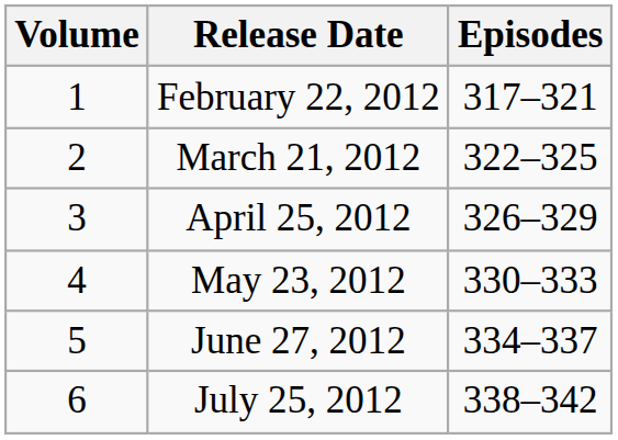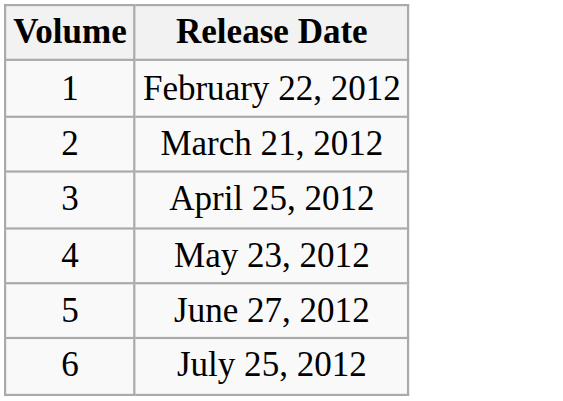- column: Episodes | 317–321 | 322–325 | 326–329 | 330–333 | 334–337 | 338–342
